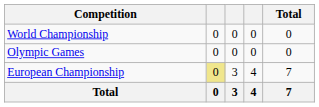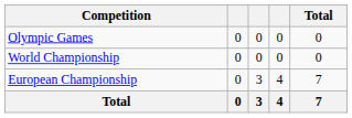rows swapped: Olympic Games <-> World Championship
European Championship | column 2: khaki background -> no background
